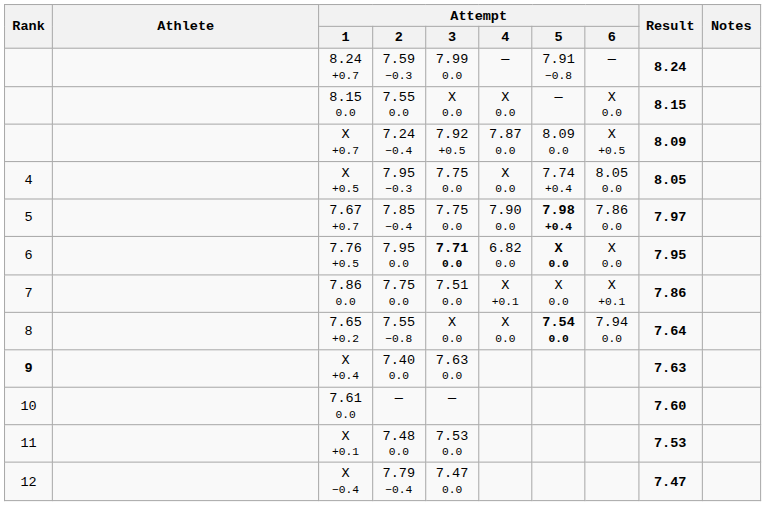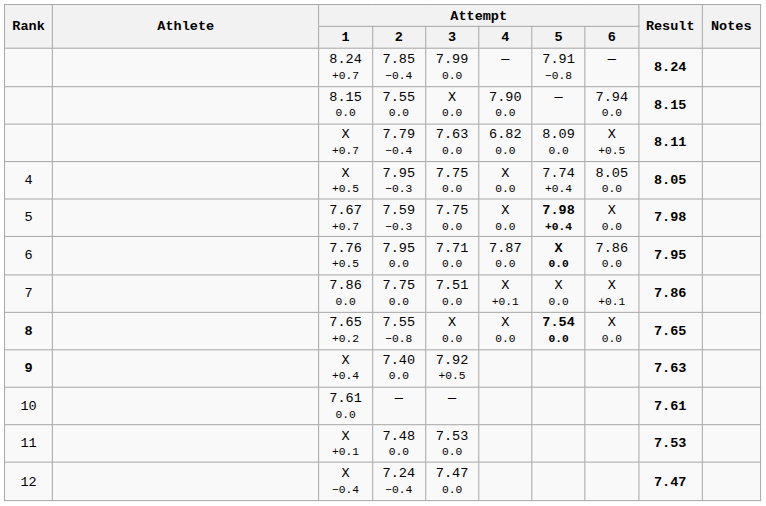8.24 +0.7 | Attempt / 2: 7.59 −0.3 -> 7.85 −0.4
8.15 0.0 | Attempt / 4: X 0.0 -> 7.90 0.0
8.15 0.0 | Attempt / 6: X 0.0 -> 7.94 0.0
X +0.7 | Attempt / 2: 7.24 −0.4 -> 7.79 −0.4
X +0.7 | Attempt / 3: 7.92 +0.5 -> 7.63 0.0
X +0.7 | Attempt / 4: 7.87 0.0 -> 6.82 0.0
X +0.7 | Result: 8.09 -> 8.11
7.67 +0.7 | Attempt / 2: 7.85 −0.4 -> 7.59 −0.3
7.67 +0.7 | Attempt / 4: 7.90 0.0 -> X 0.0
7.67 +0.7 | Attempt / 6: 7.86 0.0 -> X 0.0
7.67 +0.7 | Result: 7.97 -> 7.98
7.76 +0.5 | Attempt / 3: bold -> normal
7.76 +0.5 | Attempt / 4: 6.82 0.0 -> 7.87 0.0
7.76 +0.5 | Attempt / 6: X 0.0 -> 7.86 0.0
7.65 +0.2 | Rank: normal -> bold
7.65 +0.2 | Attempt / 6: 7.94 0.0 -> X 0.0
7.65 +0.2 | Result: 7.64 -> 7.65
X +0.4 | Attempt / 3: 7.63 0.0 -> 7.92 +0.5
7.61 0.0 | Result: 7.60 -> 7.61
X −0.4 | Attempt / 2: 7.79 −0.4 -> 7.24 −0.4
